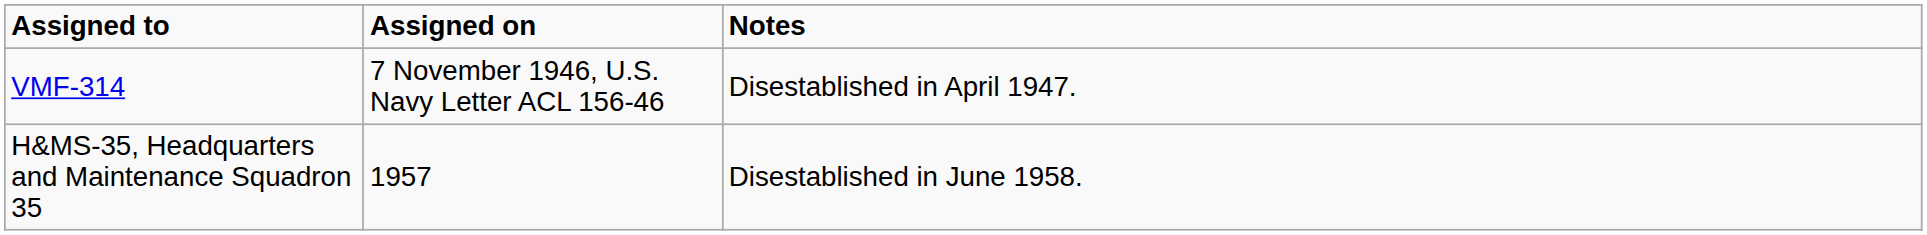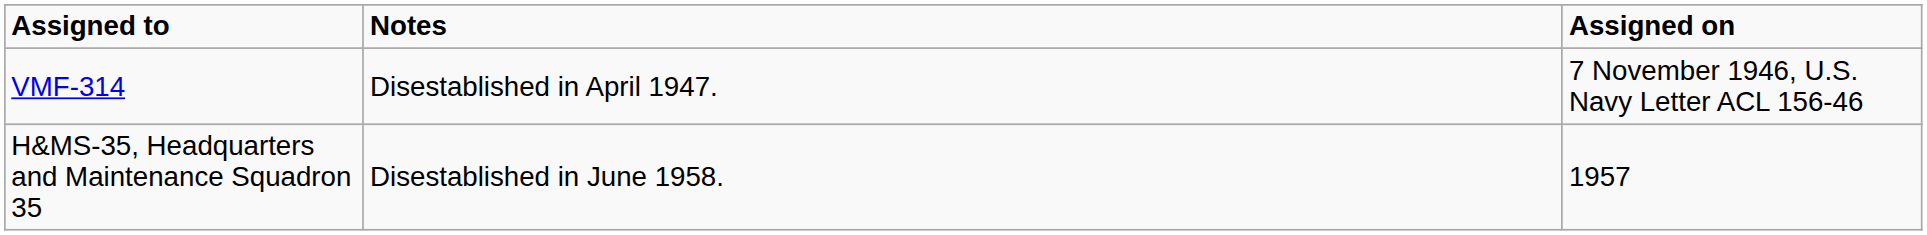columns swapped: Assigned on <-> Notes
